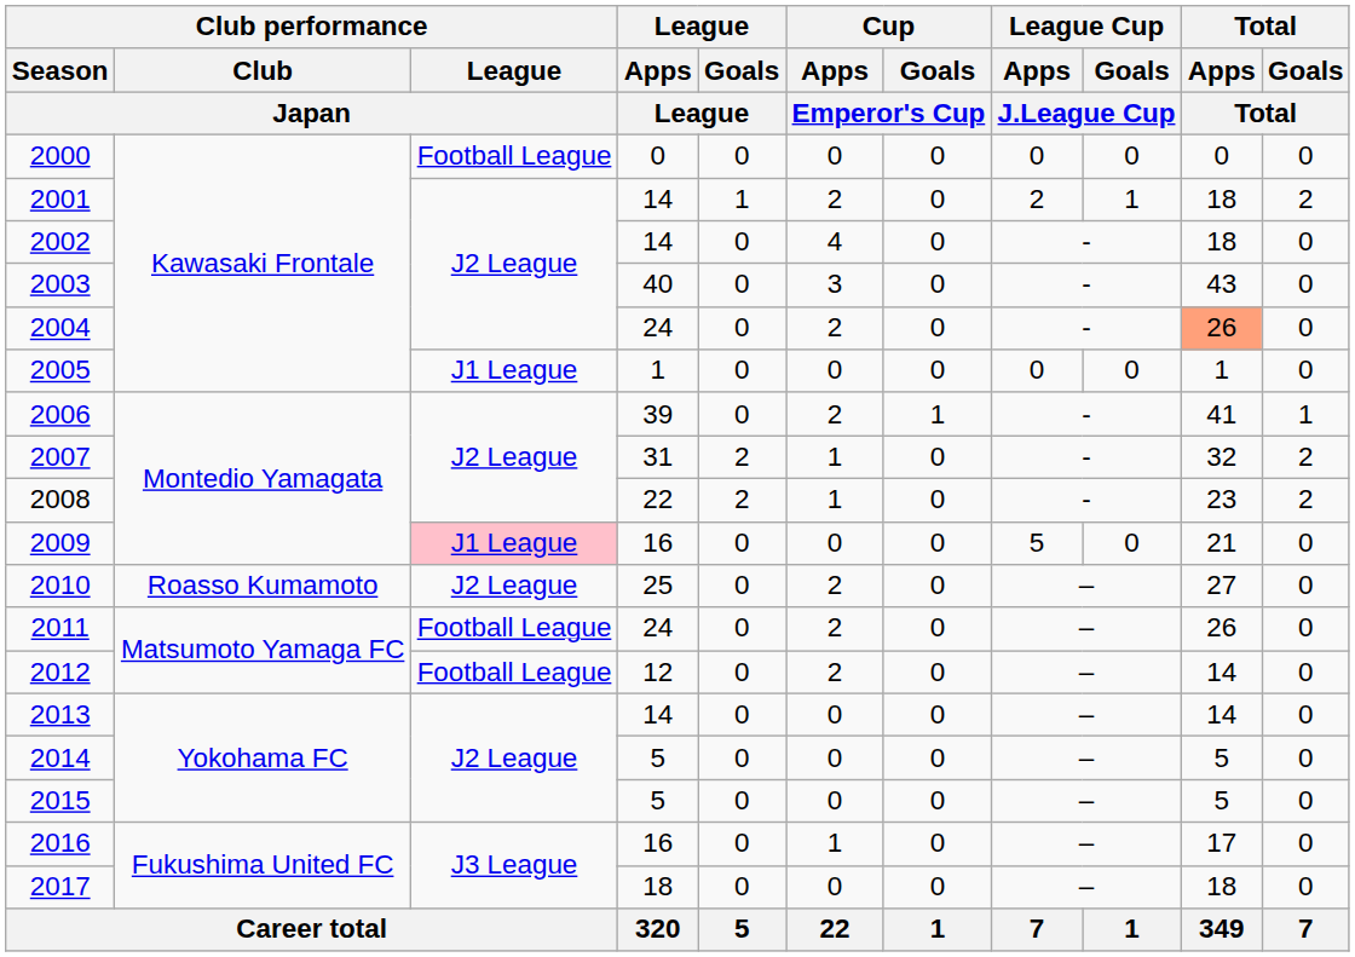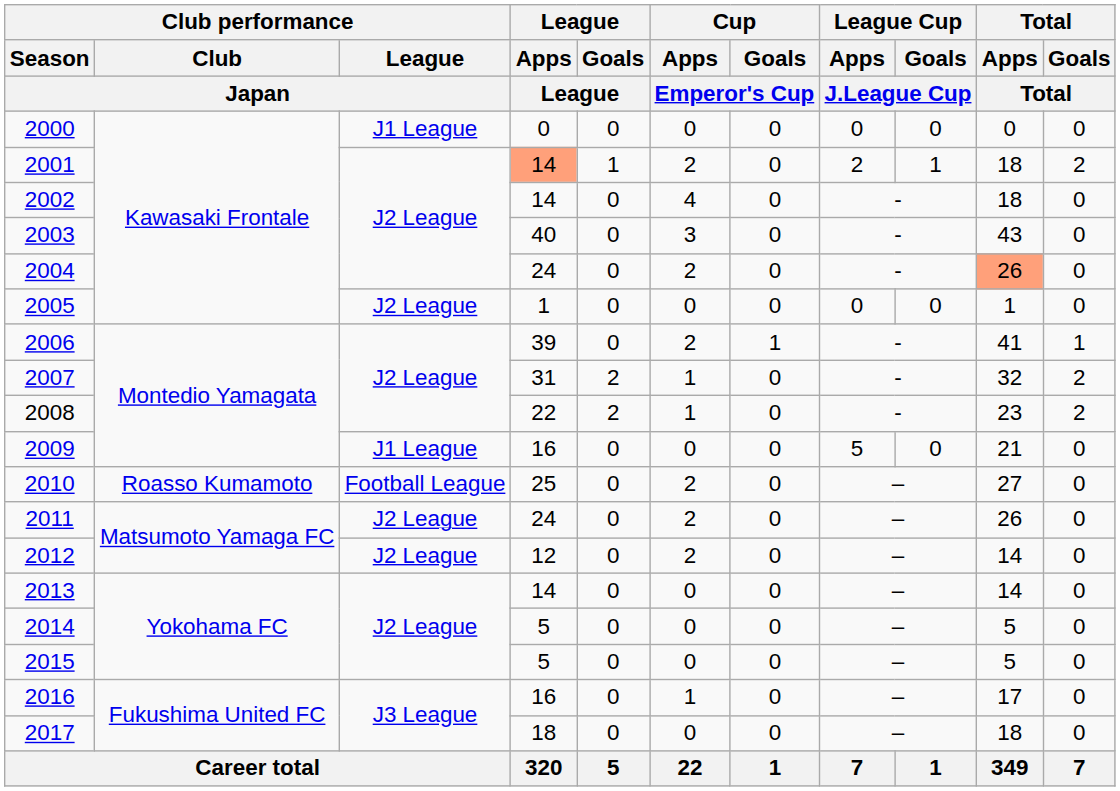2000 | Club performance / League / Japan: Football League -> J1 League
2001 | League / Apps / League: no background -> lightsalmon background
2005 | Club performance / League / Japan: J1 League -> J2 League
2009 | Club performance / League / Japan: pink background -> no background
2010 | Club performance / League / Japan: J2 League -> Football League
2011 | Club performance / League / Japan: Football League -> J2 League
2012 | Club performance / League / Japan: Football League -> J2 League
